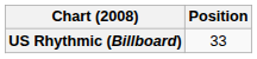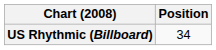US Rhythmic (Billboard) | Position: 33 -> 34
